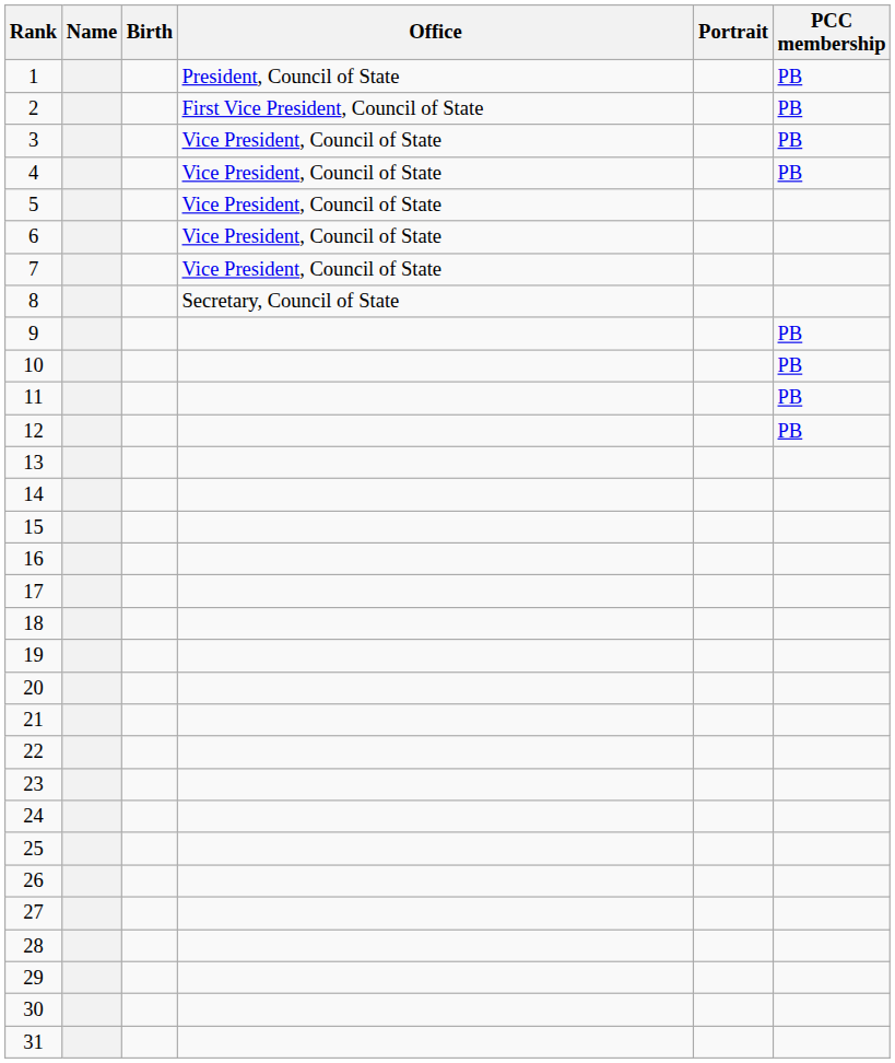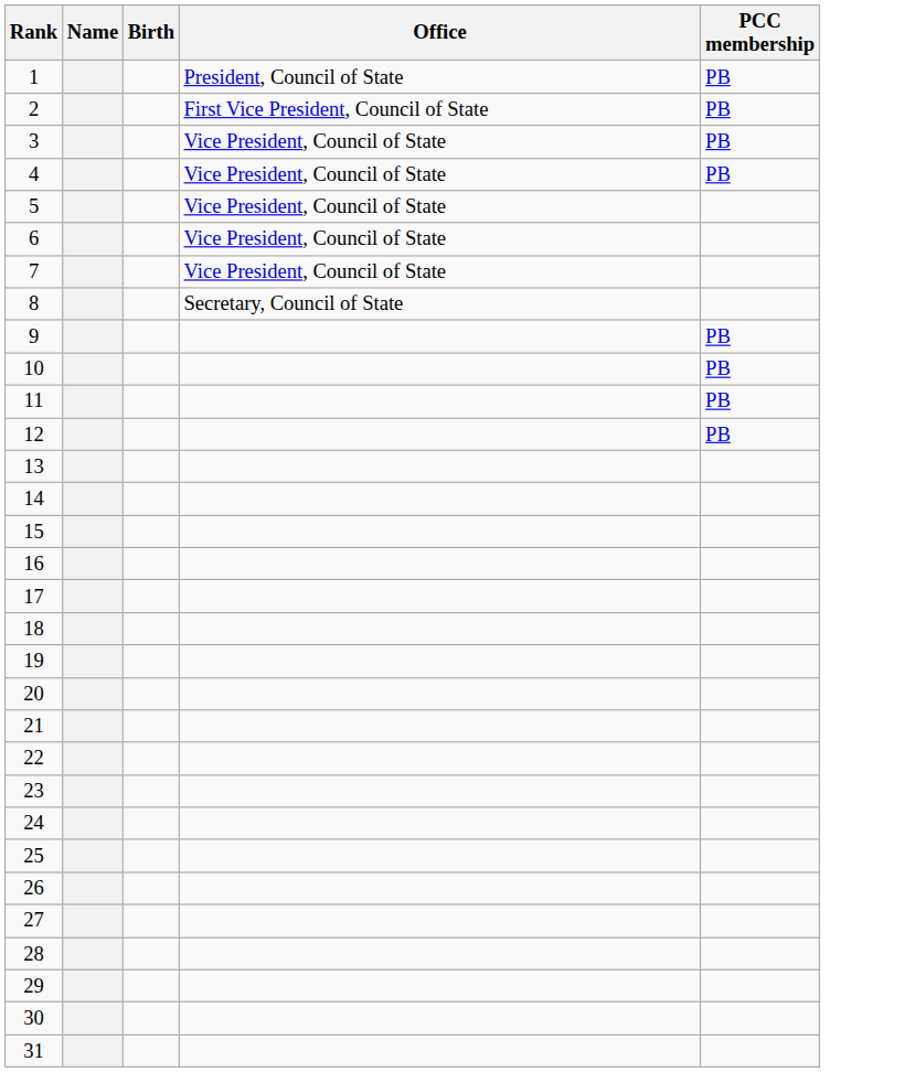- column: Portrait
